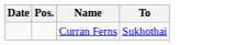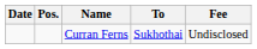+ column: Fee | Undisclosed
